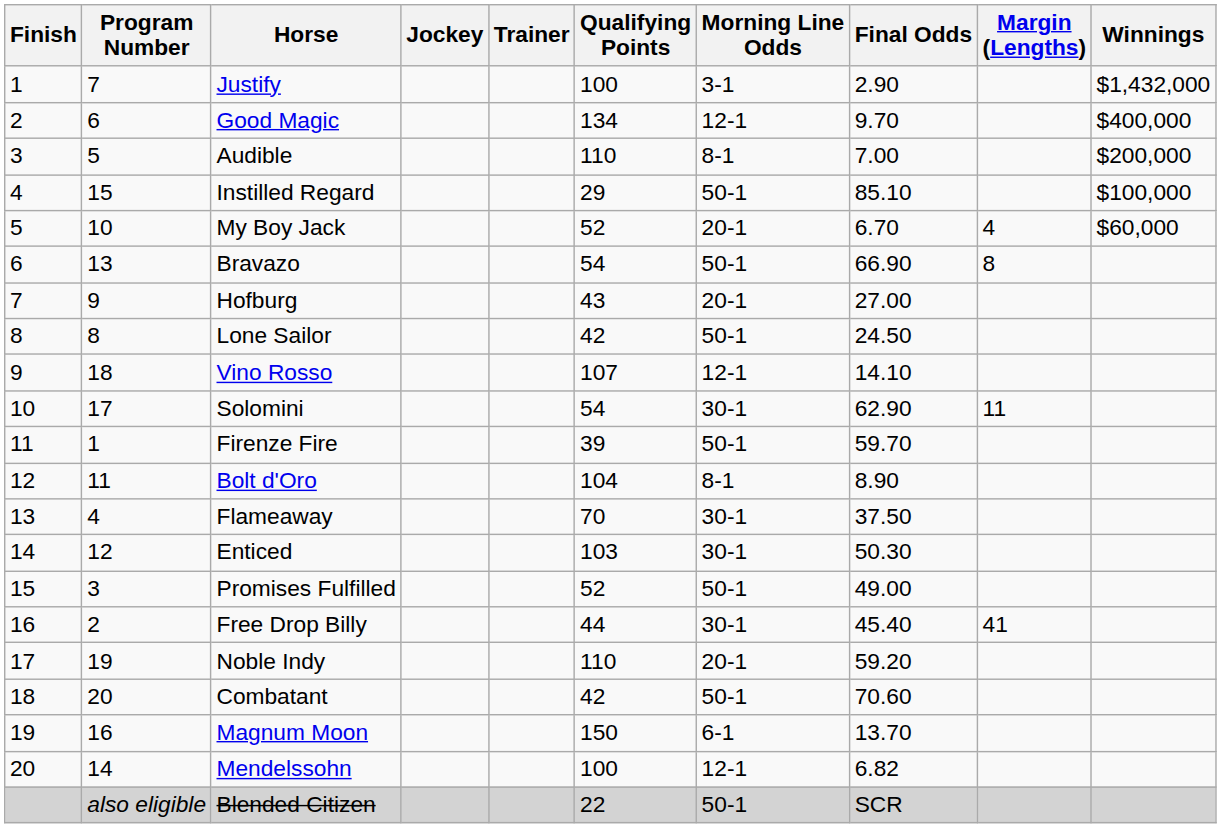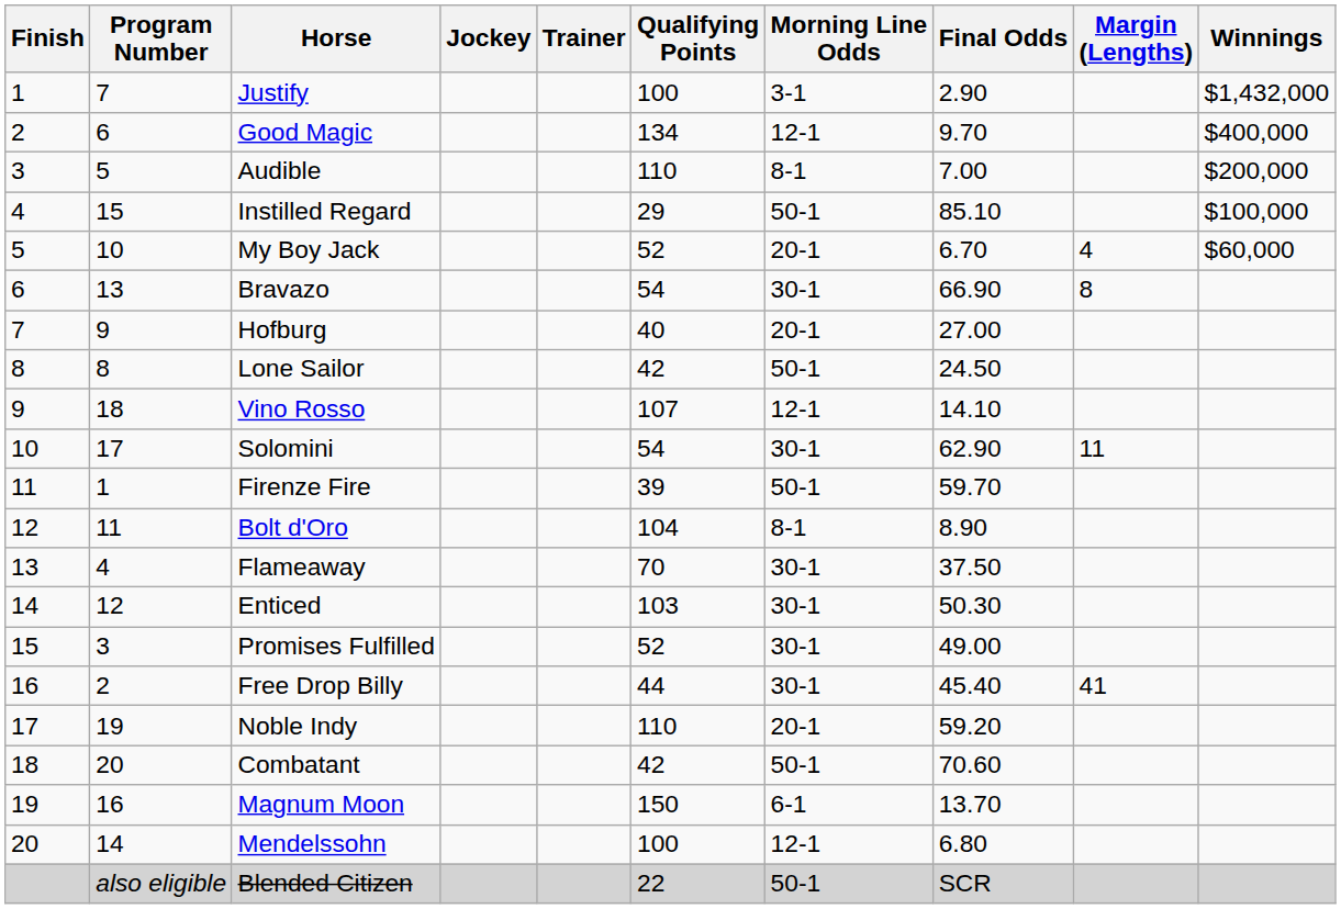Bravazo | Morning Line Odds: 50-1 -> 30-1
Hofburg | Qualifying Points: 43 -> 40
Promises Fulfilled | Morning Line Odds: 50-1 -> 30-1
Mendelssohn | Final Odds: 6.82 -> 6.80
